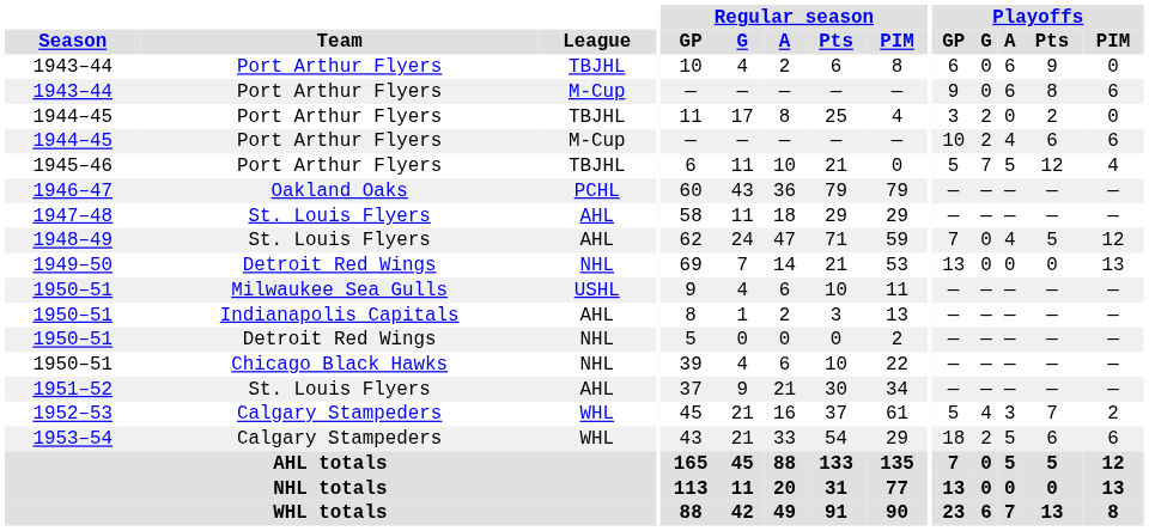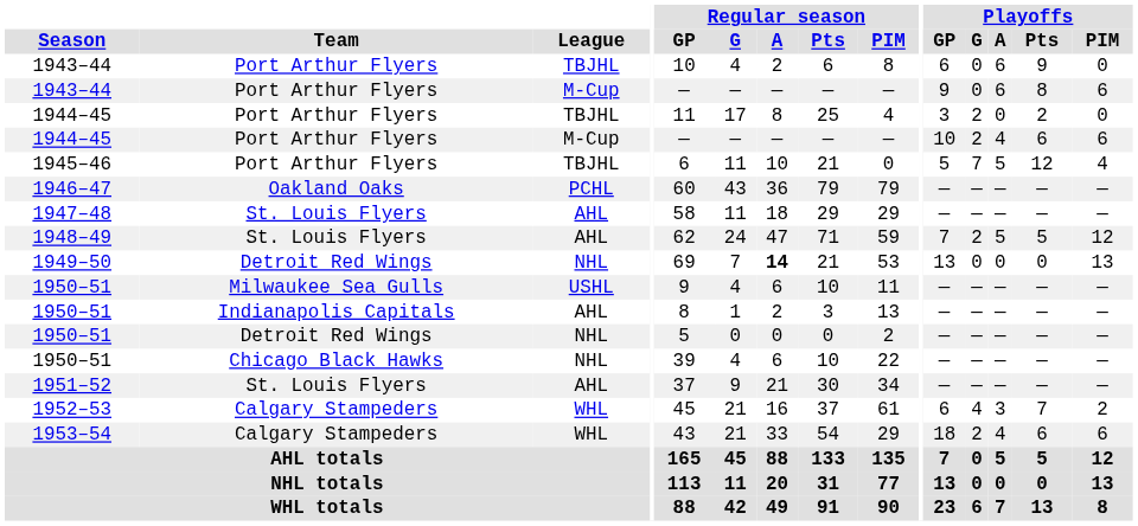1948–49 | Playoffs / G: 0 -> 2
1948–49 | Playoffs / A: 4 -> 5
1949–50 | Regular season / A: normal -> bold
1952–53 | Playoffs / GP: 5 -> 6
1953–54 | Playoffs / A: 5 -> 4
